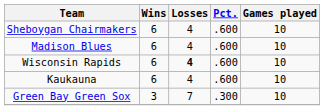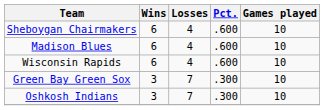Wisconsin Rapids | Losses: bold -> normal
- row: Kaukauna | 6 | 4 | .600 | 10
+ row: Oshkosh Indians | 3 | 7 | .300 | 10
